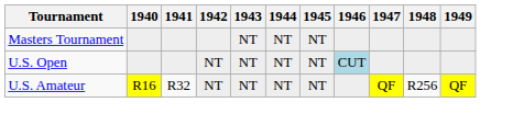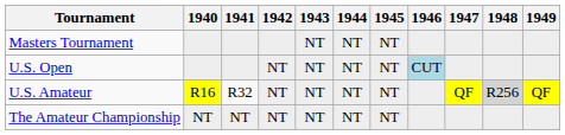U.S. Amateur | 1948: no background -> lightgrey background
+ row: The Amateur Championship | NT | NT | NT | NT | NT | NT
